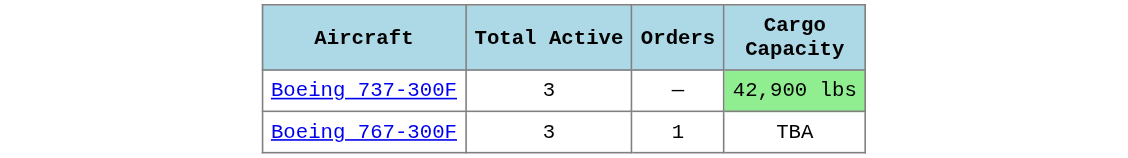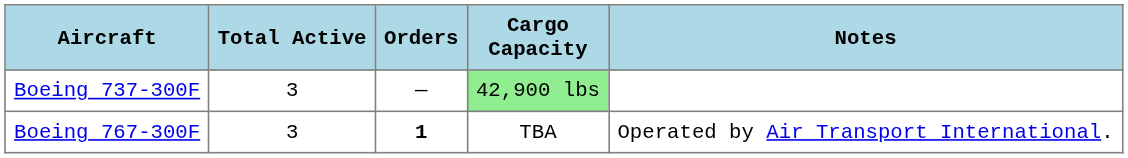+ column: Notes | Operated by Air Transport International.
Boeing 767-300F | Orders: normal -> bold
